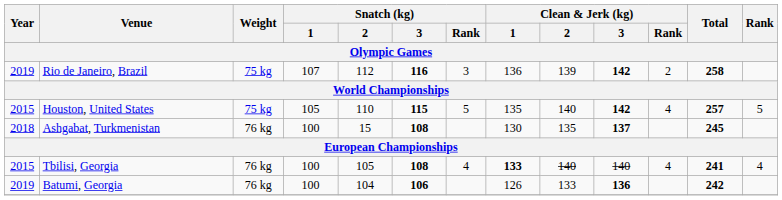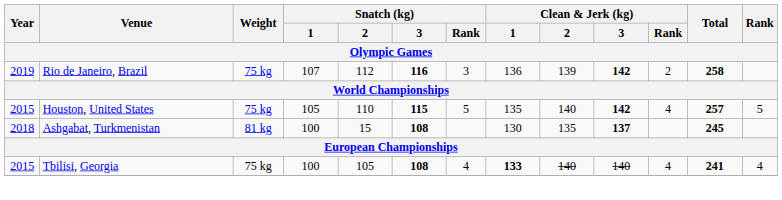Ashgabat, Turkmenistan | Weight: 76 kg -> 81 kg
Tbilisi, Georgia | Weight: 76 kg -> 75 kg
- row: 2019 | Batumi, Georgia | 76 kg | 100 | 104 | 106 | 126 | 133 | 136 | 242
